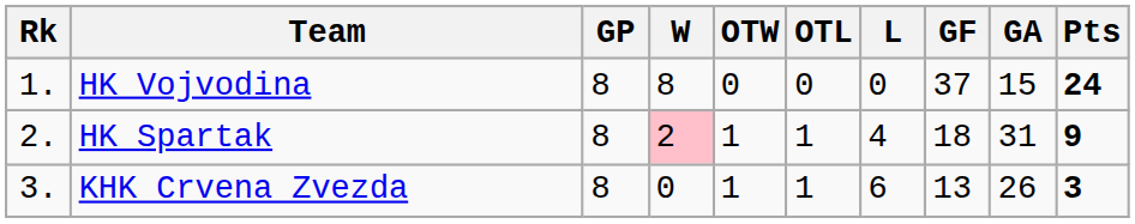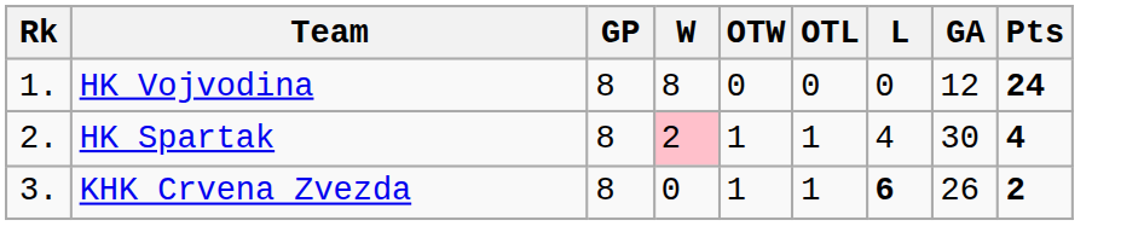- column: GF | 37 | 18 | 13
HK Vojvodina | GA: 15 -> 12
HK Spartak | GA: 31 -> 30
HK Spartak | Pts: 9 -> 4
KHK Crvena Zvezda | L: normal -> bold
KHK Crvena Zvezda | Pts: 3 -> 2
